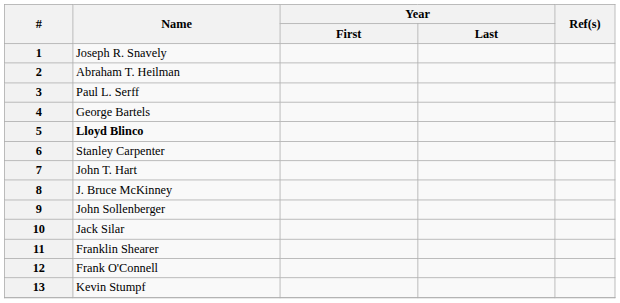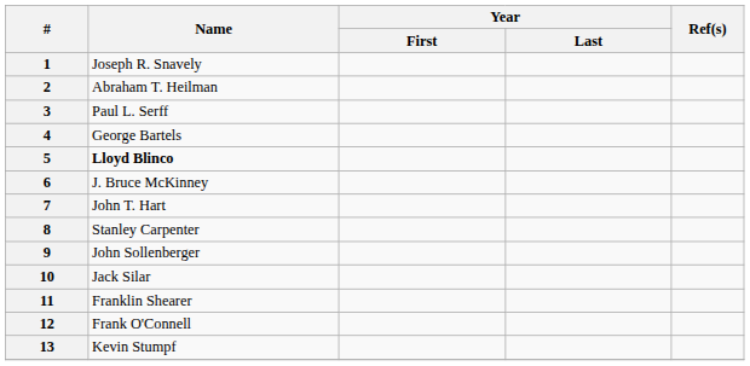6 | Name: Stanley Carpenter -> J. Bruce McKinney
8 | Name: J. Bruce McKinney -> Stanley Carpenter
